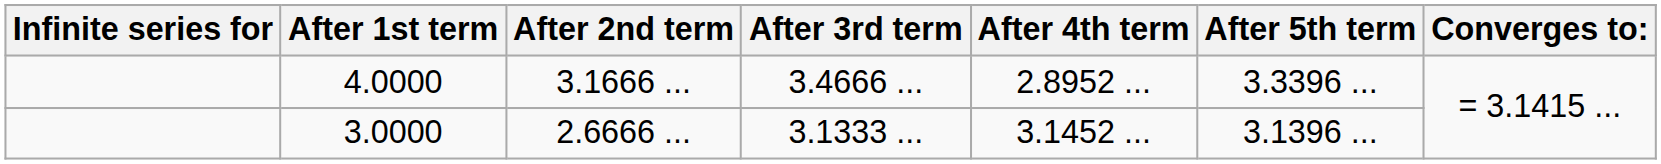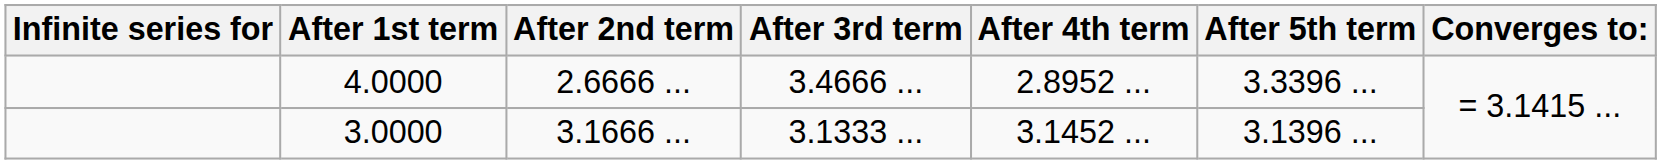4.0000 | After 2nd term: 3.1666 ... -> 2.6666 ...
3.0000 | After 2nd term: 2.6666 ... -> 3.1666 ...
